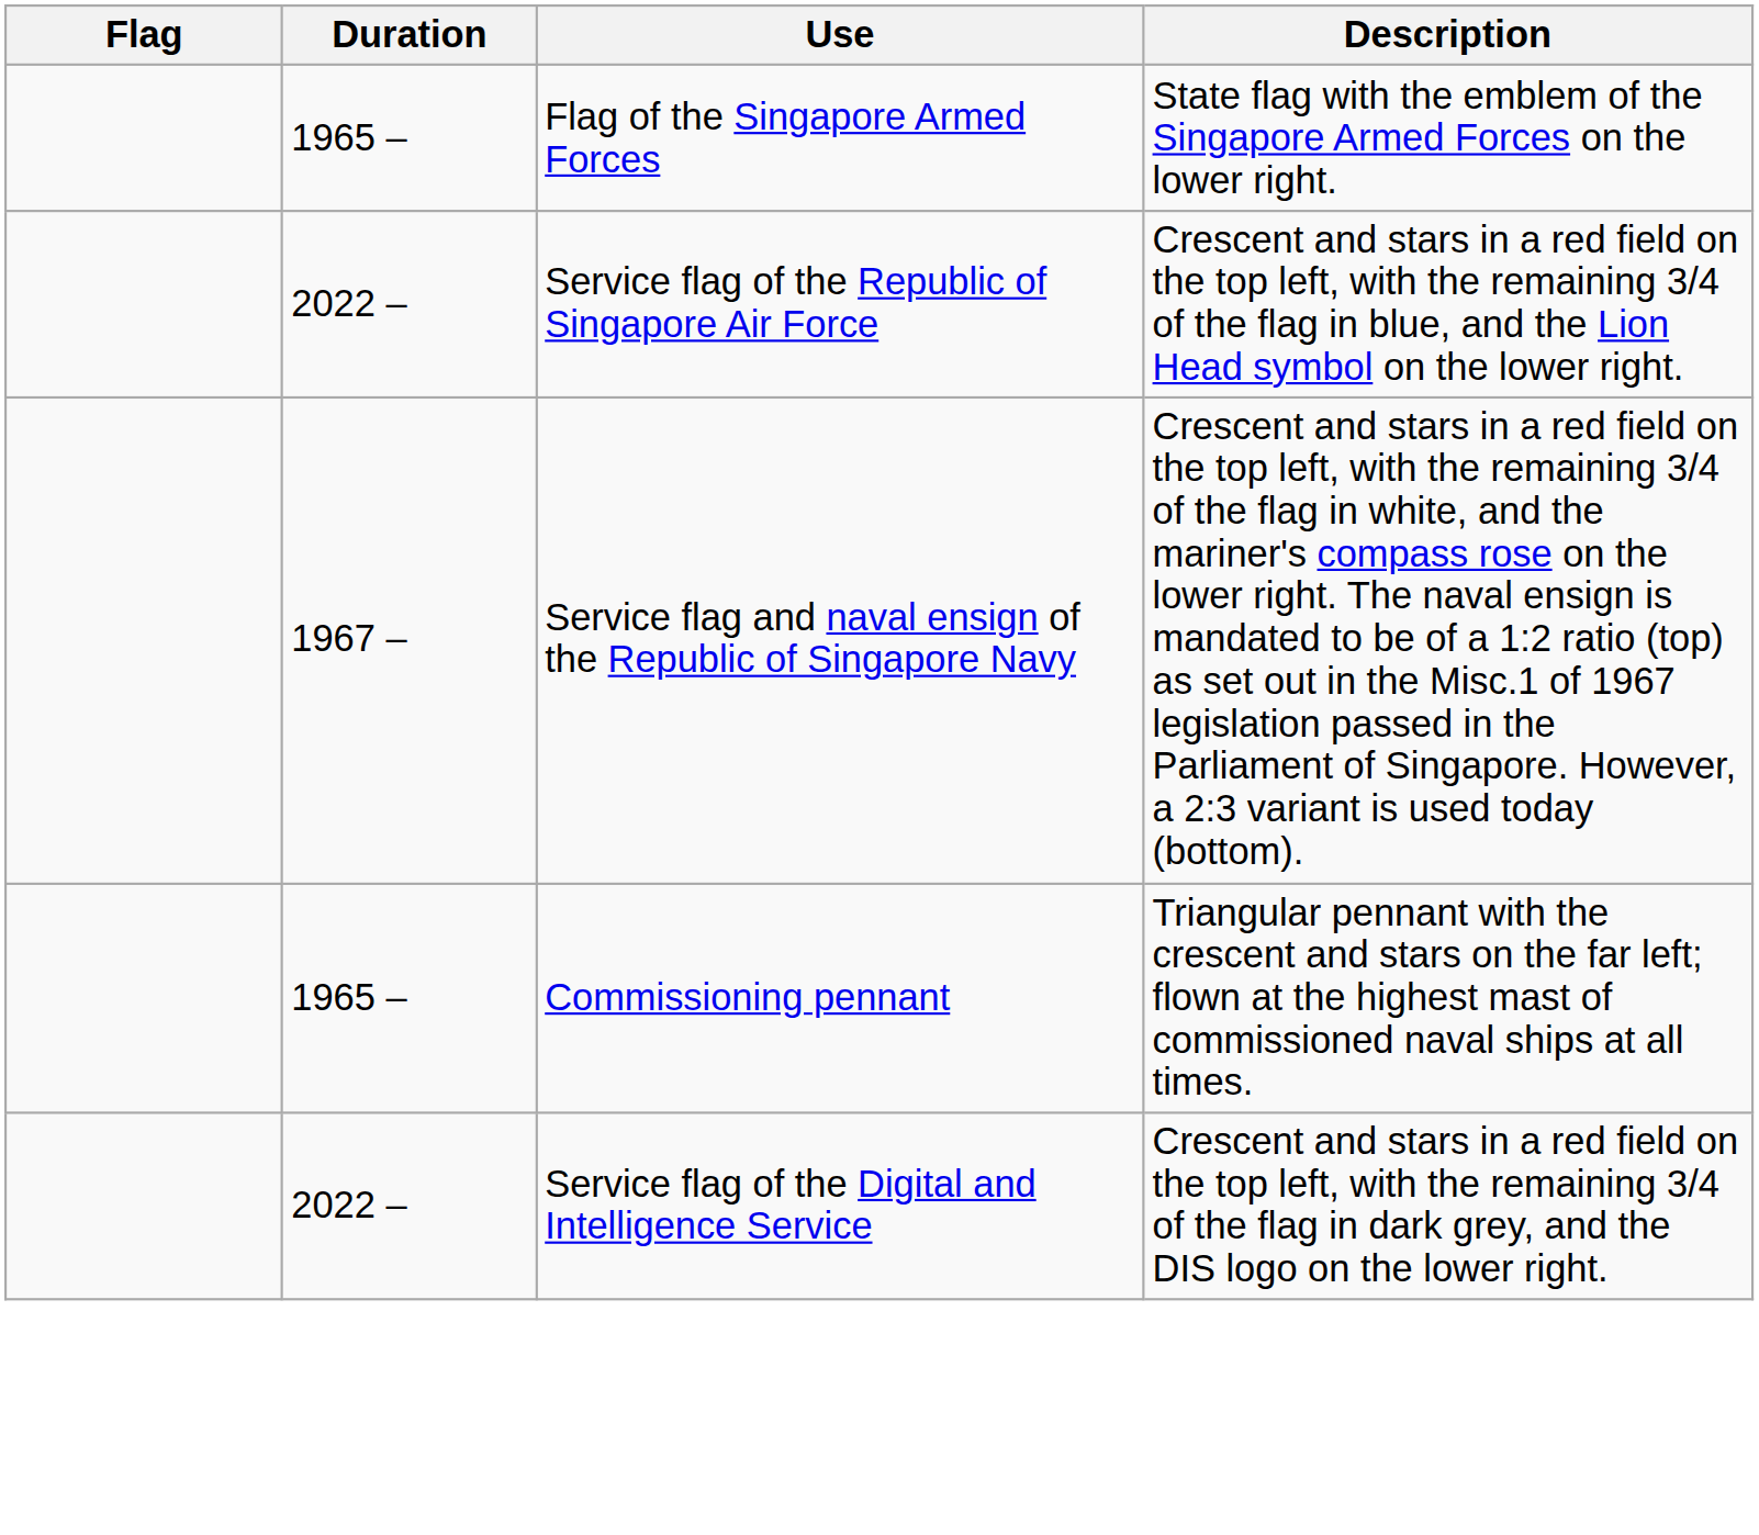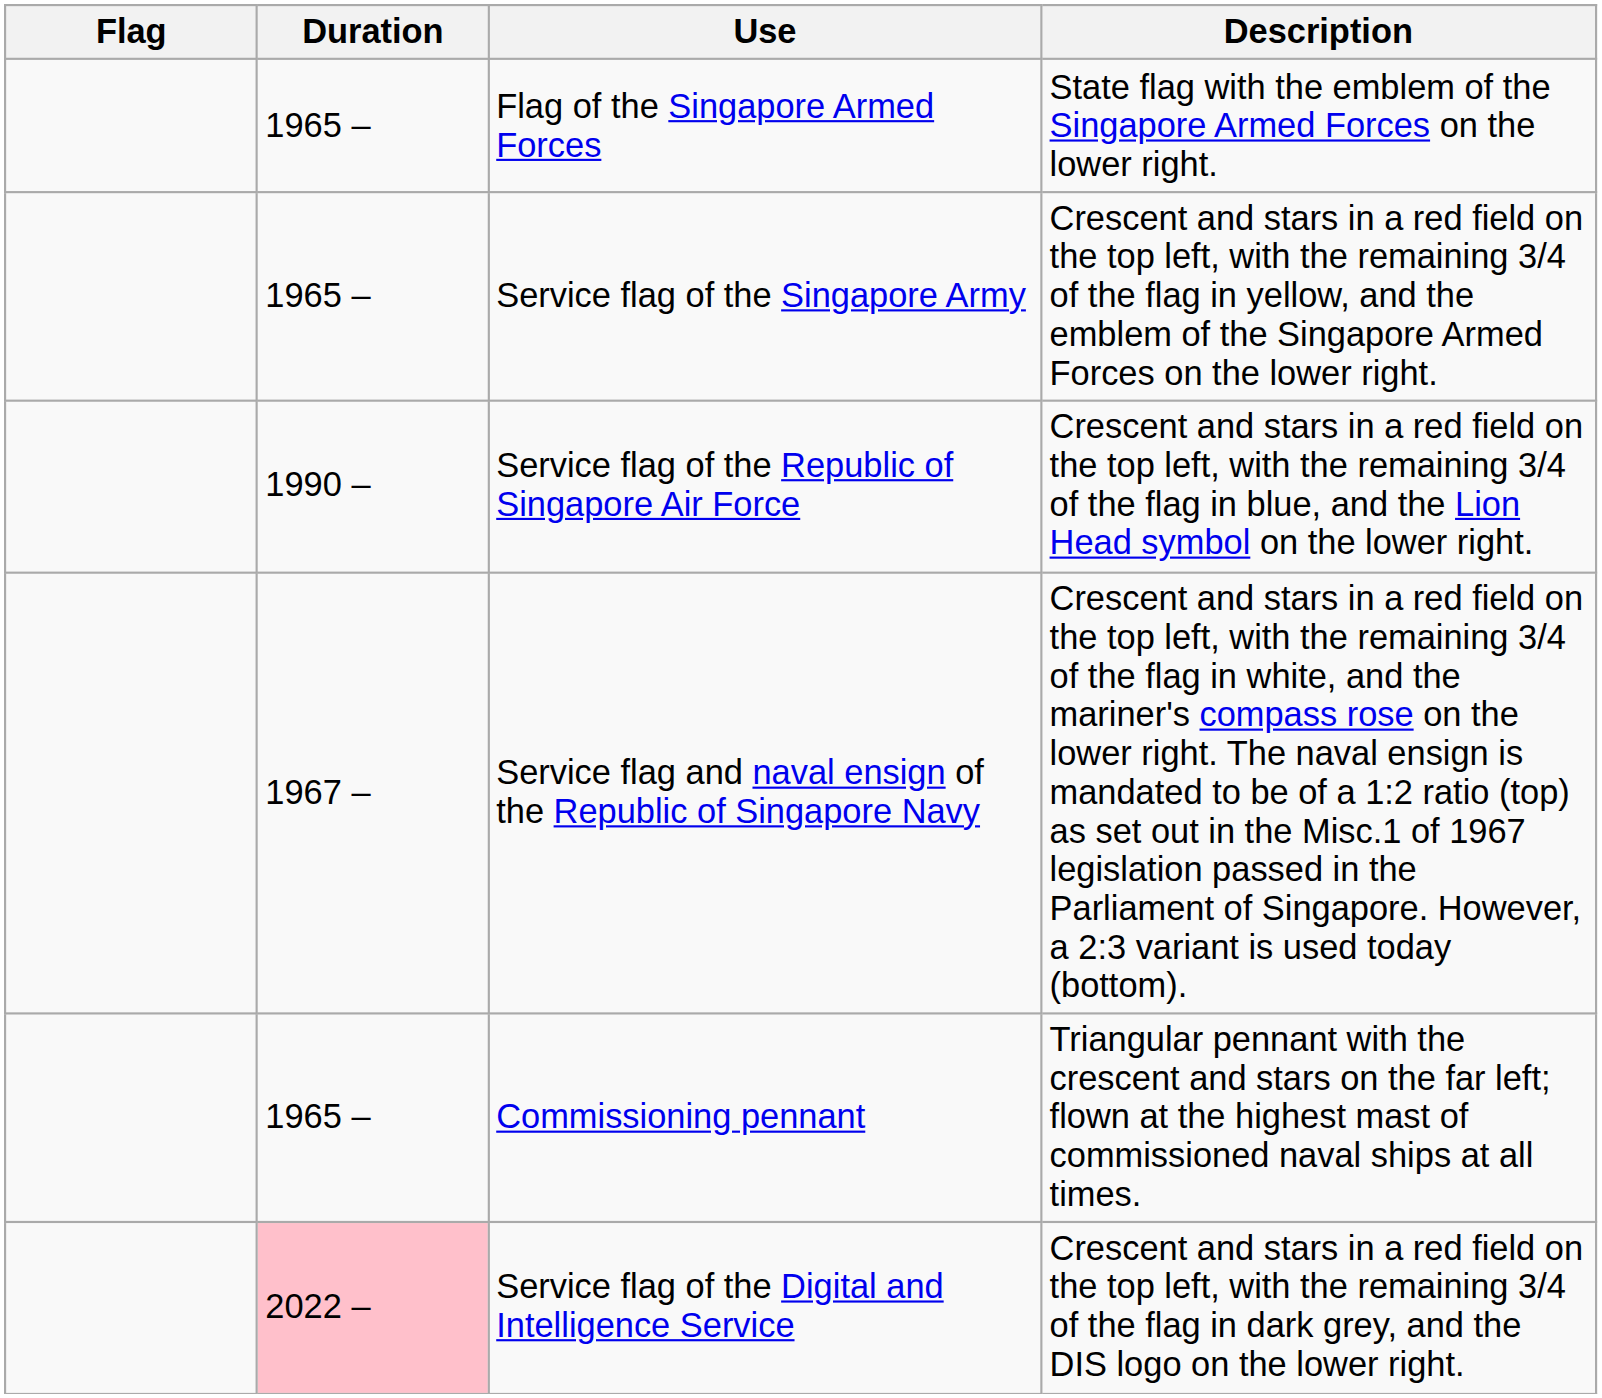+ row: 1965 – | Service flag of the Singapore Army | Crescent and stars in a red field on the top left, with the remaining 3/4 of the flag in yellow, and the emblem of the Singapore Armed Forces on the lower right.
Service flag of the Republic of Singapore Air Force | Duration: 2022 – -> 1990 –
Service flag of the Digital and Intelligence Service | Duration: no background -> pink background
